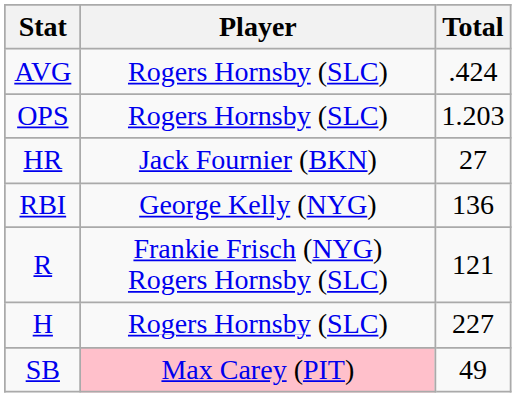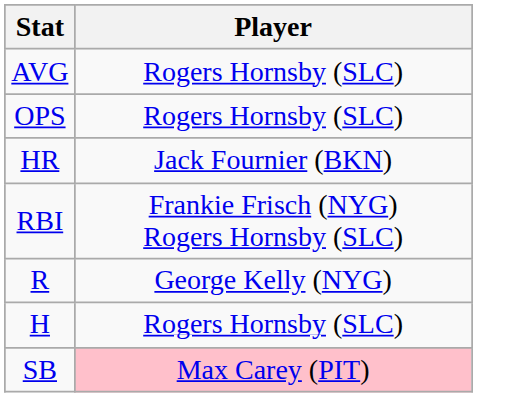- column: Total | .424 | 1.203 | 27 | 136 | 121 | 227 | 49
RBI | Player: George Kelly (NYG) -> Frankie Frisch (NYG) Rogers Hornsby (SLC)
R | Player: Frankie Frisch (NYG) Rogers Hornsby (SLC) -> George Kelly (NYG)
